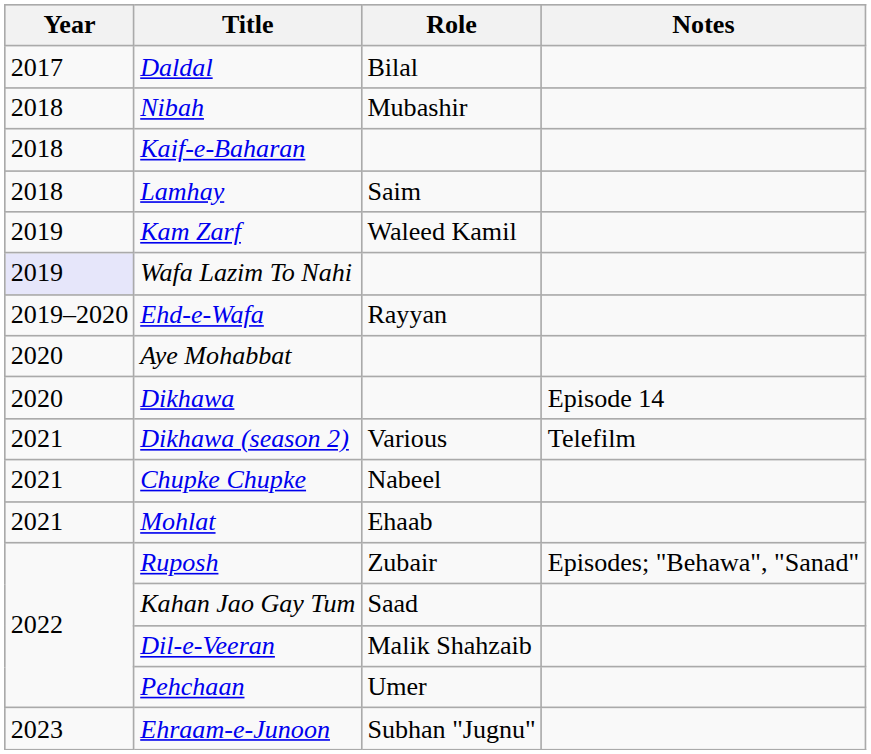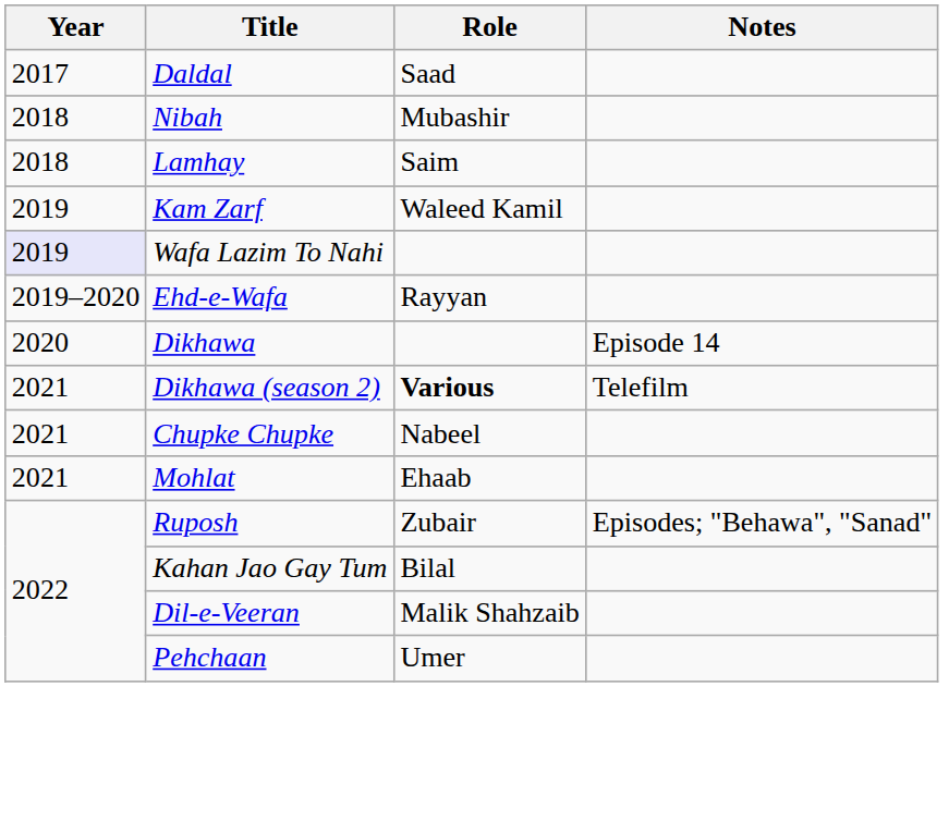Daldal | Role: Bilal -> Saad
- row: 2018 | Kaif-e-Baharan
- row: 2020 | Aye Mohabbat
Dikhawa (season 2) | Role: normal -> bold
Kahan Jao Gay Tum | Role: Saad -> Bilal
- row: 2023 | Ehraam-e-Junoon | Subhan "Jugnu"
